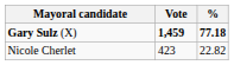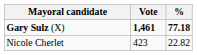Gary Sulz (X) | Vote: 1,459 -> 1,461
